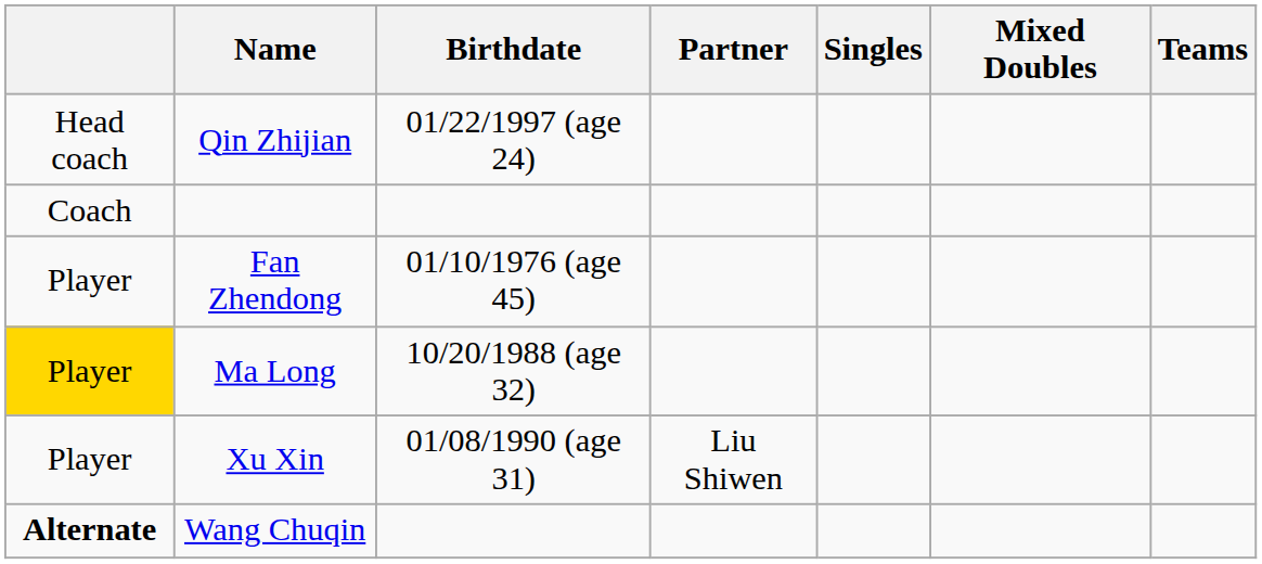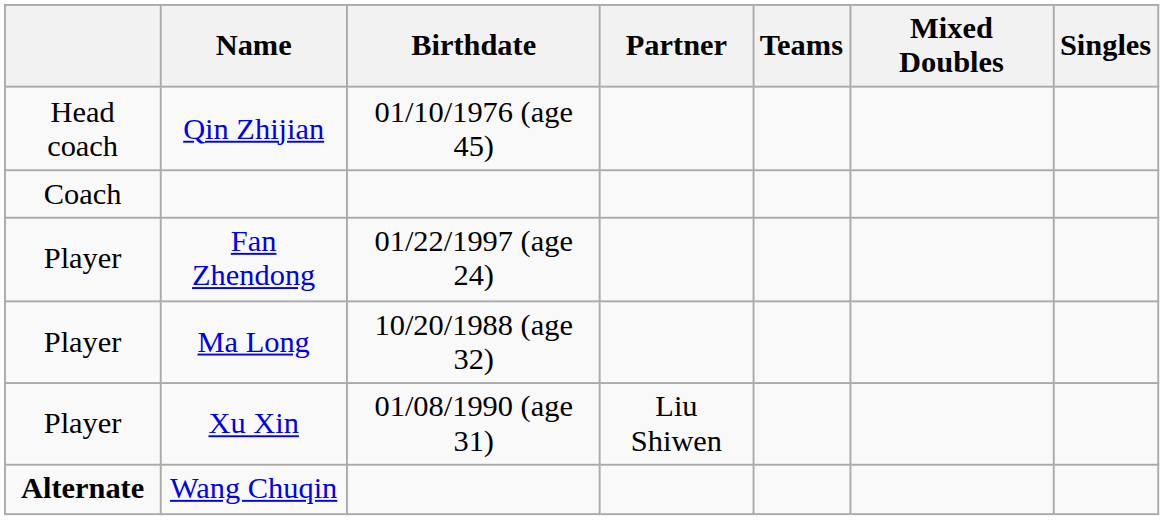columns swapped: Singles <-> Teams
Qin Zhijian | Birthdate: 01/22/1997 (age 24) -> 01/10/1976 (age 45)
Fan Zhendong | Birthdate: 01/10/1976 (age 45) -> 01/22/1997 (age 24)
Ma Long | column 1: gold background -> no background
